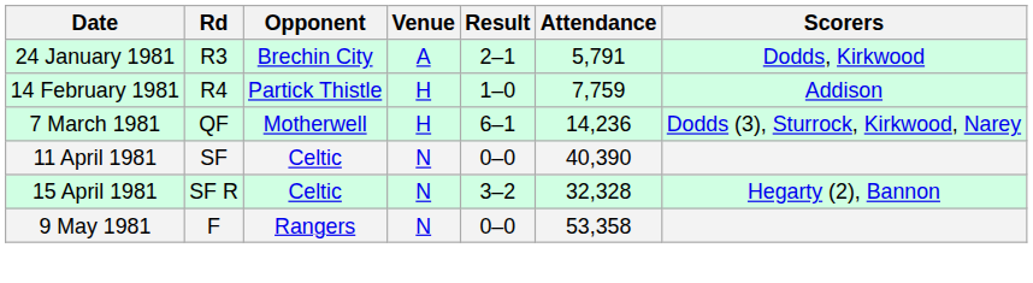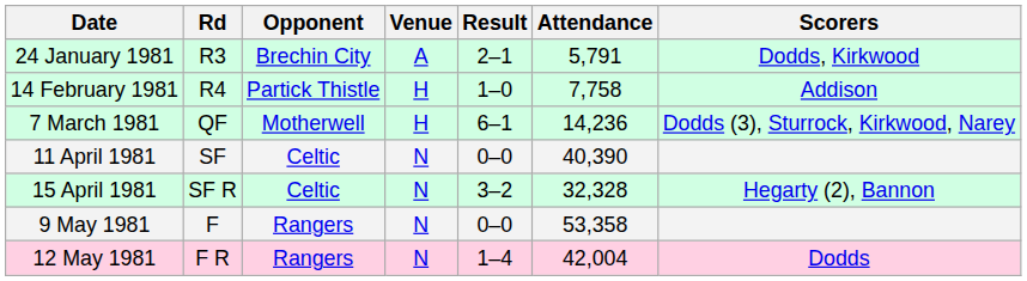14 February 1981 | Attendance: 7,759 -> 7,758
+ row: 12 May 1981 | F R | Rangers | N | 1–4 | 42,004 | Dodds
